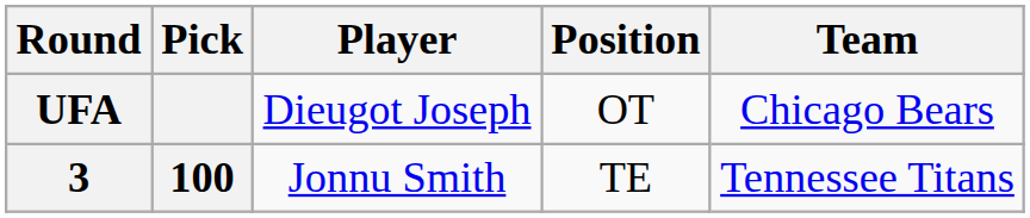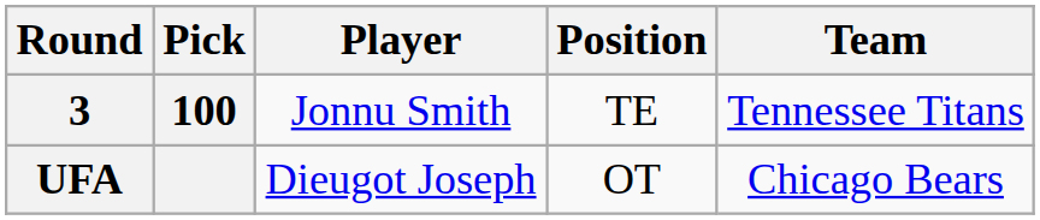rows swapped: 3 <-> UFA
